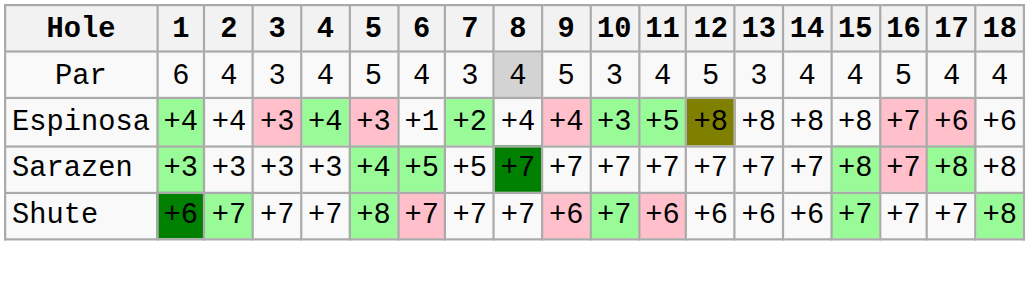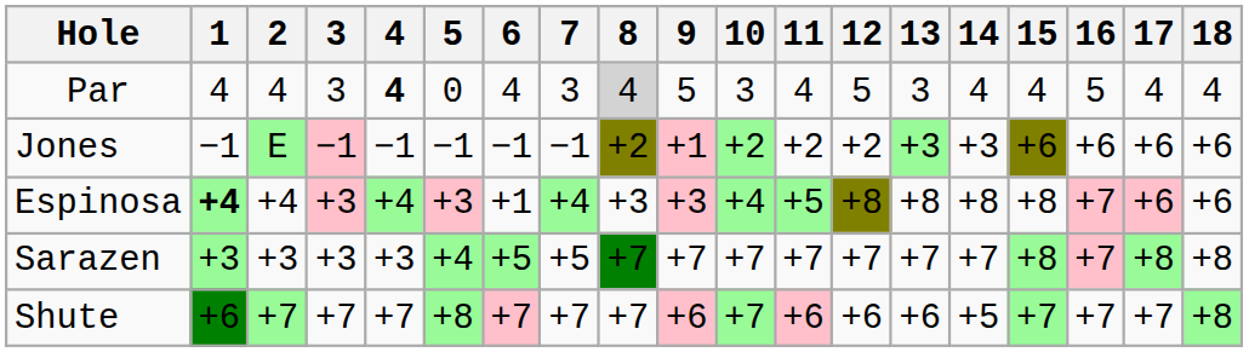Par | 1: 6 -> 4
Par | 4: normal -> bold
Par | 5: 5 -> 0
+ row: Jones | −1 | E | −1 | −1 | −1 | −1 | −1 | +2 | +1 | +2 | +2 | +2 | +3 | +3 | +6 | +6 | +6 | +6
Espinosa | 1: normal -> bold
Espinosa | 7: +2 -> +4
Espinosa | 8: +4 -> +3
Espinosa | 9: +4 -> +3
Espinosa | 10: +3 -> +4
Shute | 14: +6 -> +5
